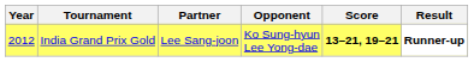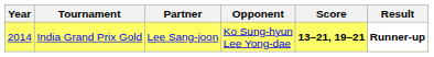India Grand Prix Gold | Year: 2012 -> 2014
